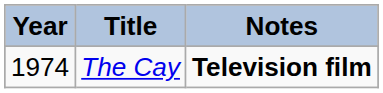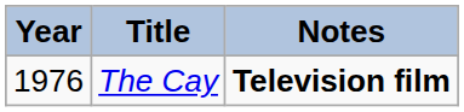The Cay | Year: 1974 -> 1976
